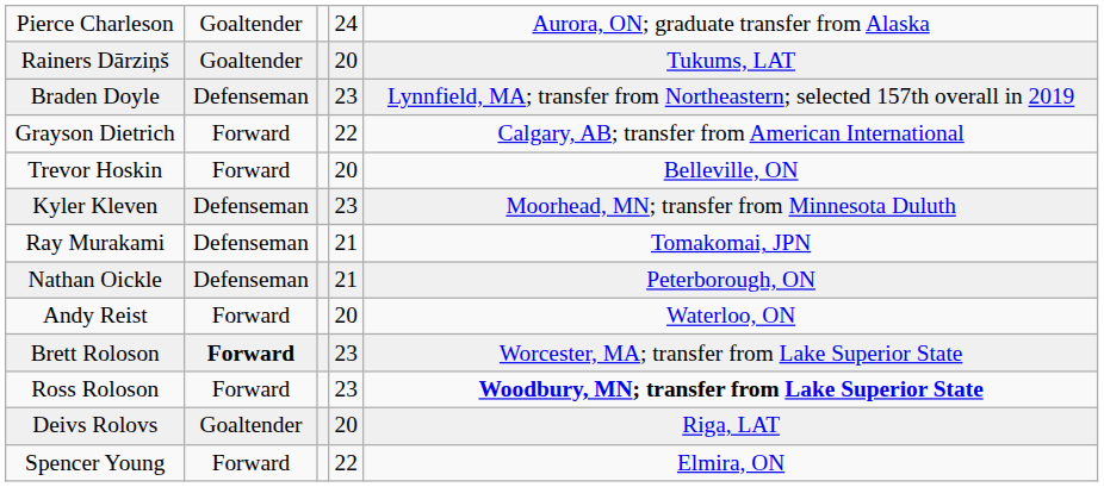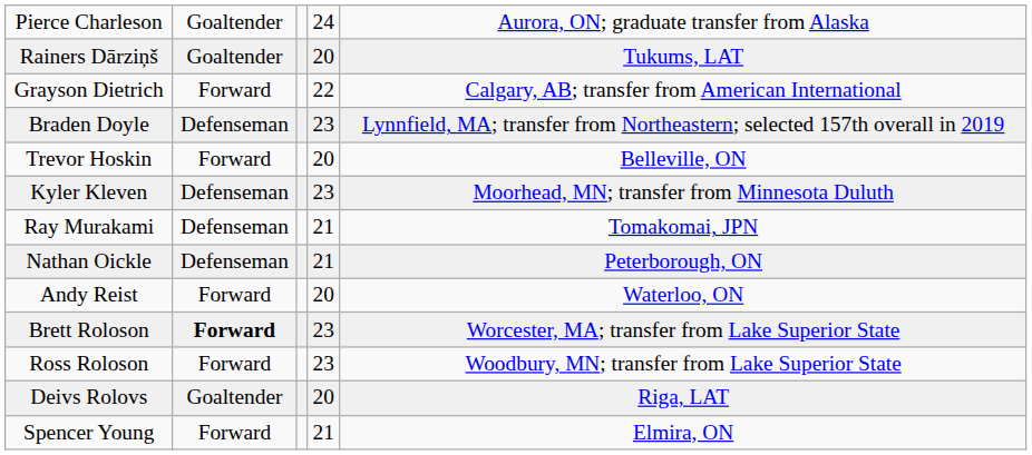rows swapped: Grayson Dietrich <-> Braden Doyle
Ross Roloson | column 5: bold -> normal
Spencer Young | column 4: 22 -> 21
